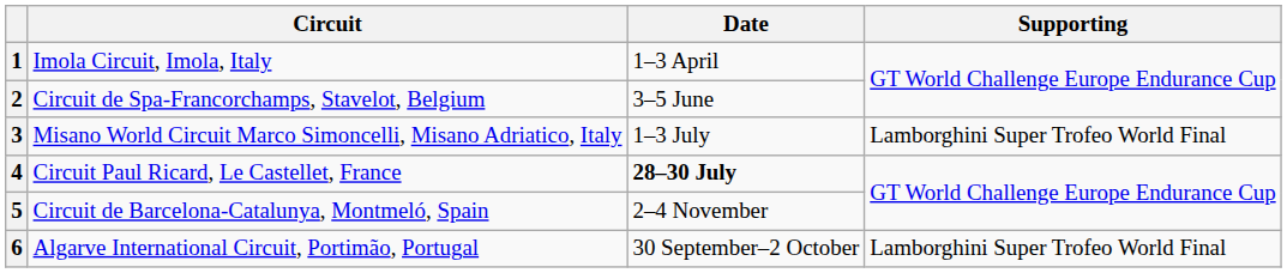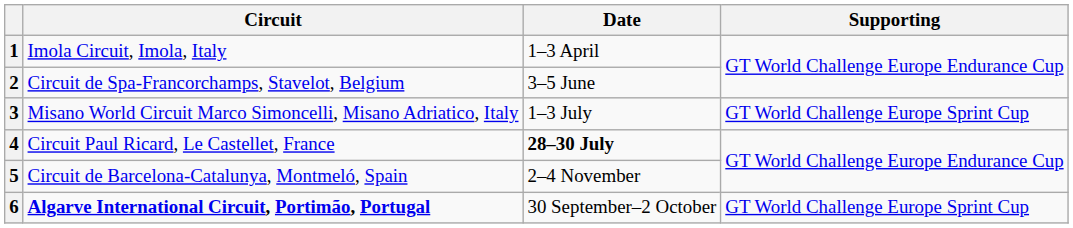3 | Supporting: Lamborghini Super Trofeo World Final -> GT World Challenge Europe Sprint Cup
6 | Circuit: normal -> bold
6 | Supporting: Lamborghini Super Trofeo World Final -> GT World Challenge Europe Sprint Cup
